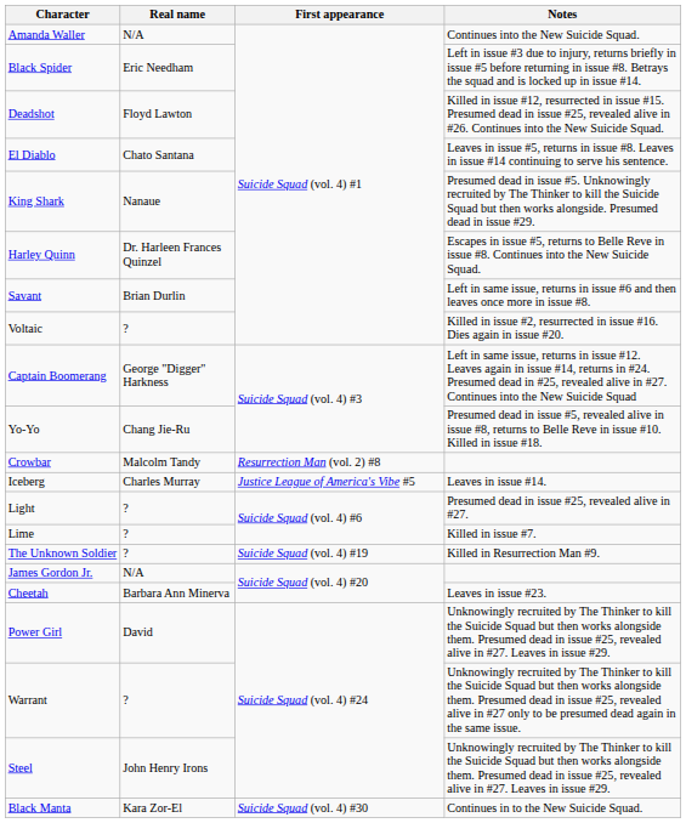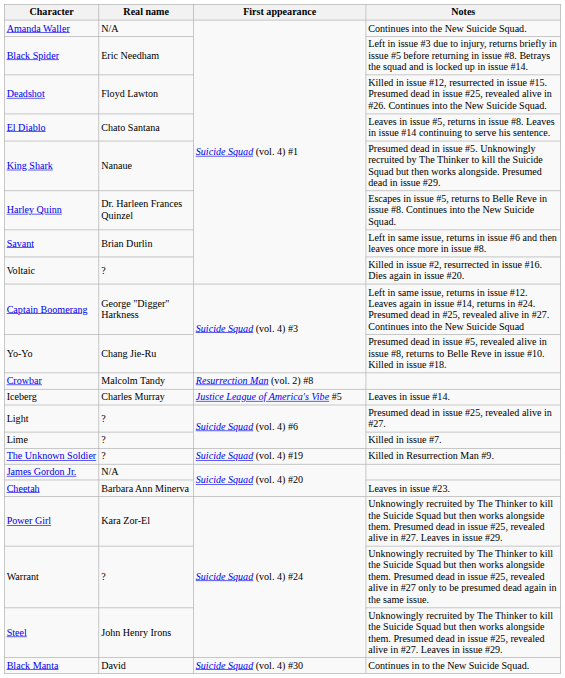Power Girl | Real name: David -> Kara Zor-El
Black Manta | Real name: Kara Zor-El -> David
